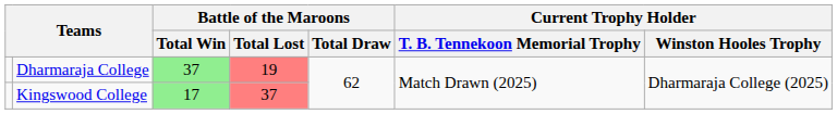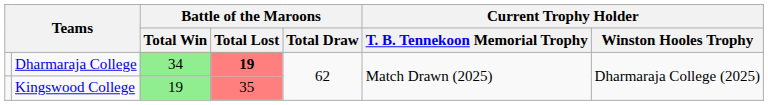Dharmaraja College | Battle of the Maroons / Total Win: 37 -> 34
Dharmaraja College | Battle of the Maroons / Total Lost: normal -> bold
Kingswood College | Battle of the Maroons / Total Win: 17 -> 19
Kingswood College | Battle of the Maroons / Total Lost: 37 -> 35
